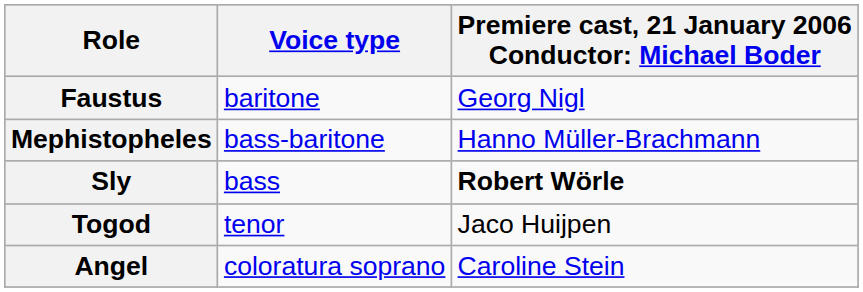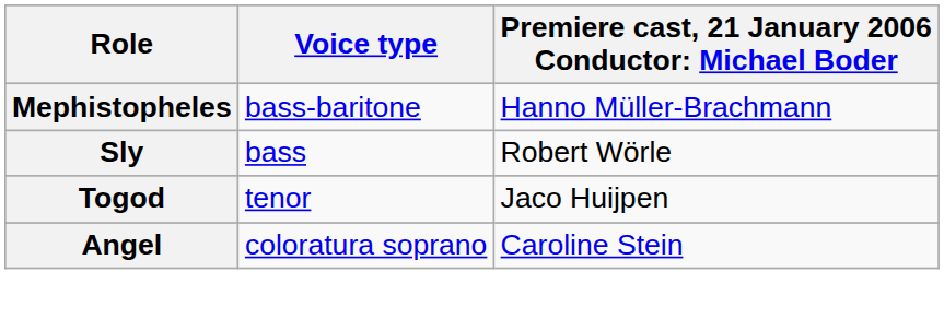- row: Faustus | baritone | Georg Nigl
Sly | column 3: bold -> normal
